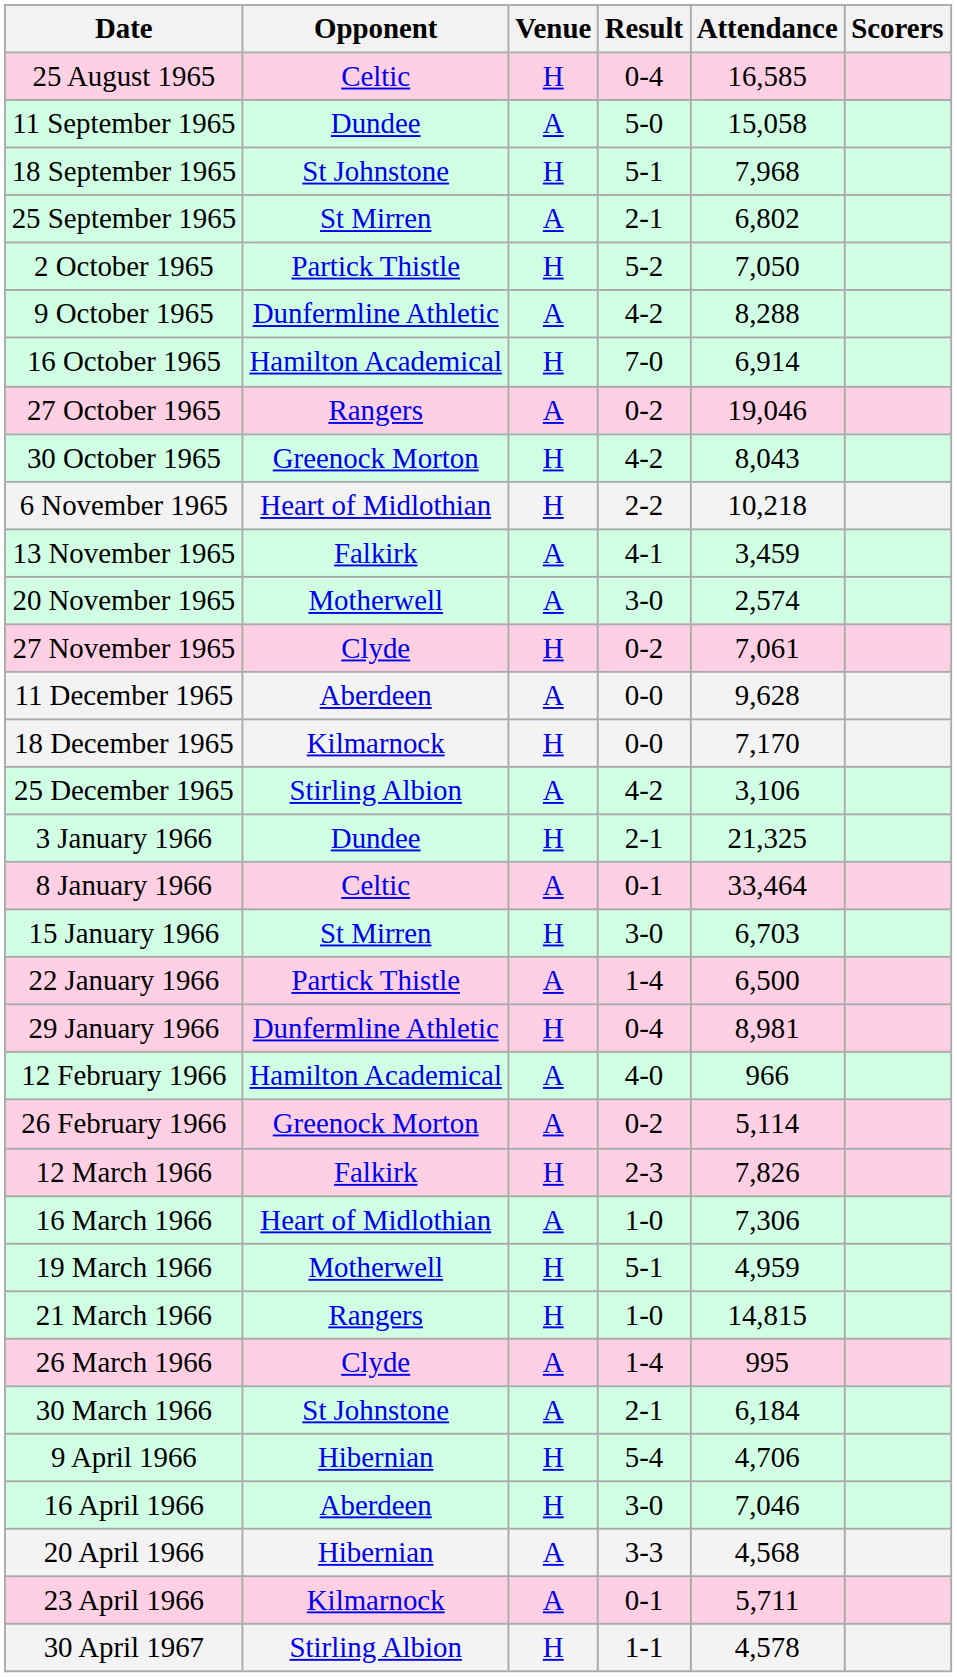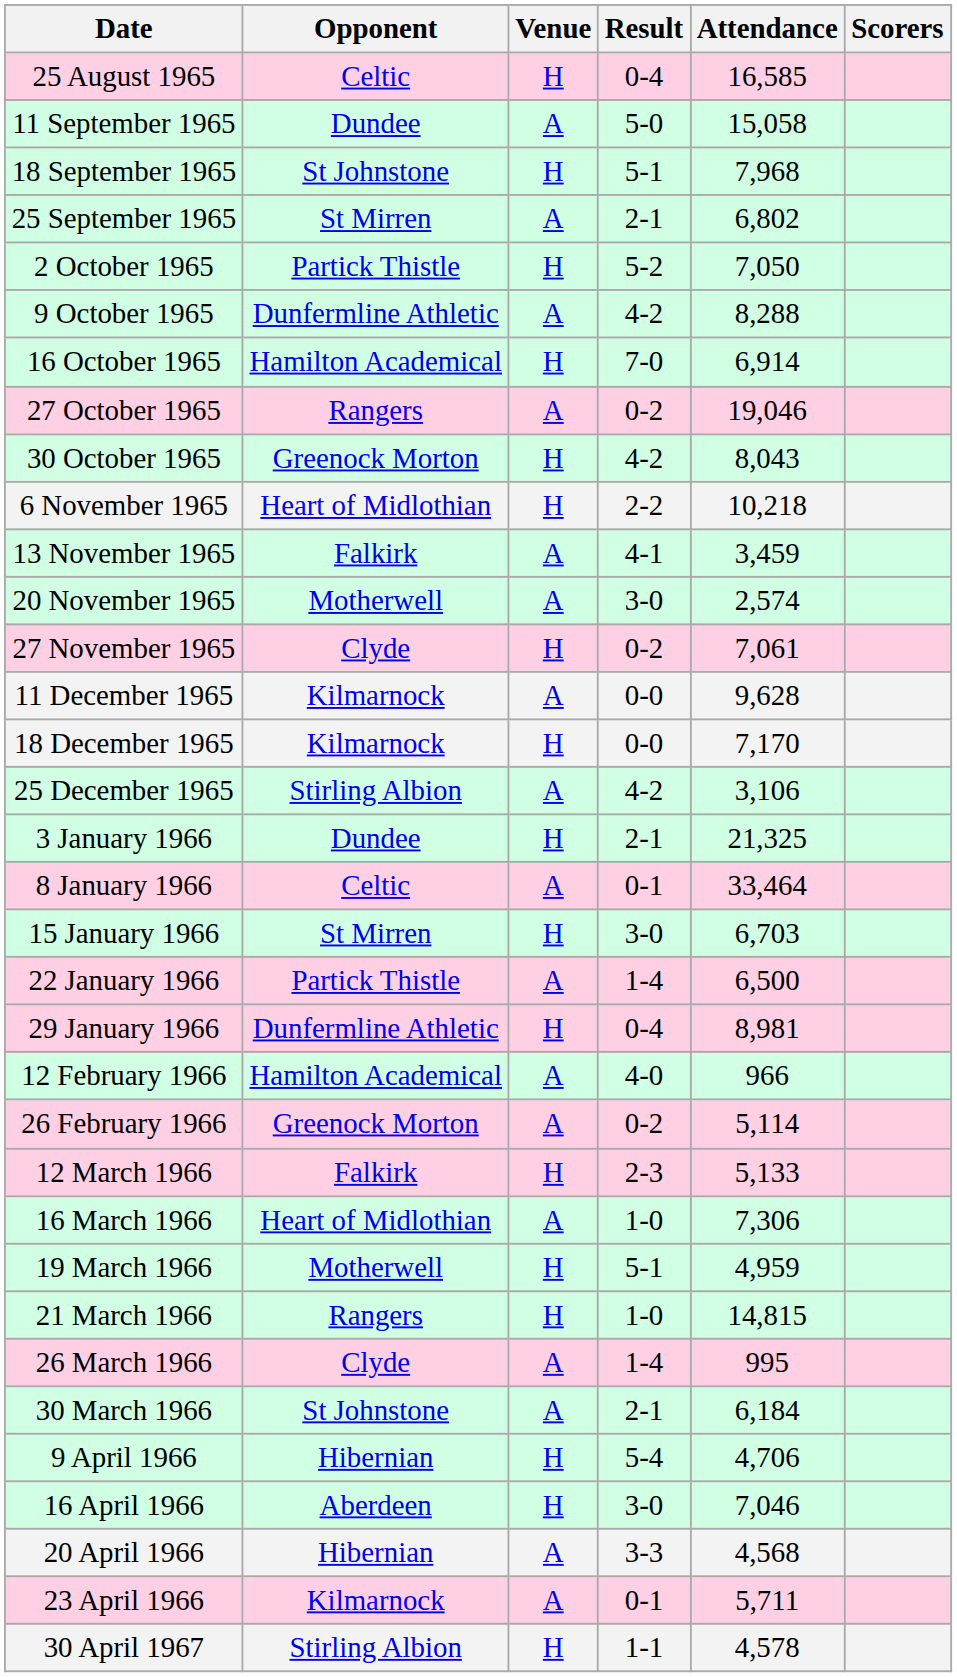11 December 1965 | Opponent: Aberdeen -> Kilmarnock
12 March 1966 | Attendance: 7,826 -> 5,133
